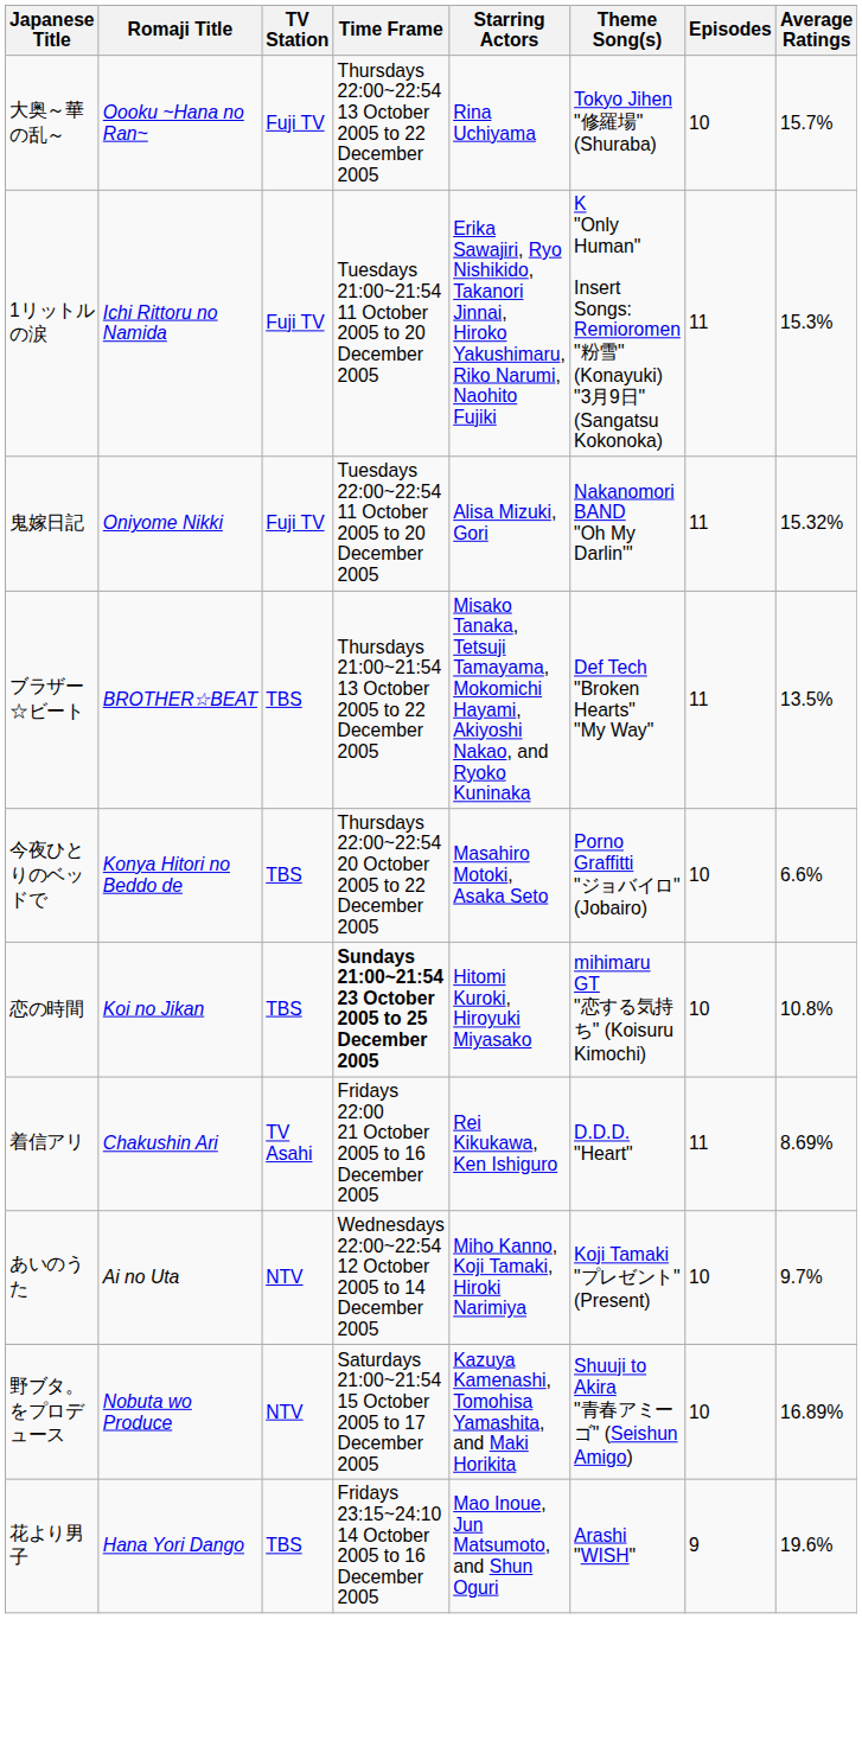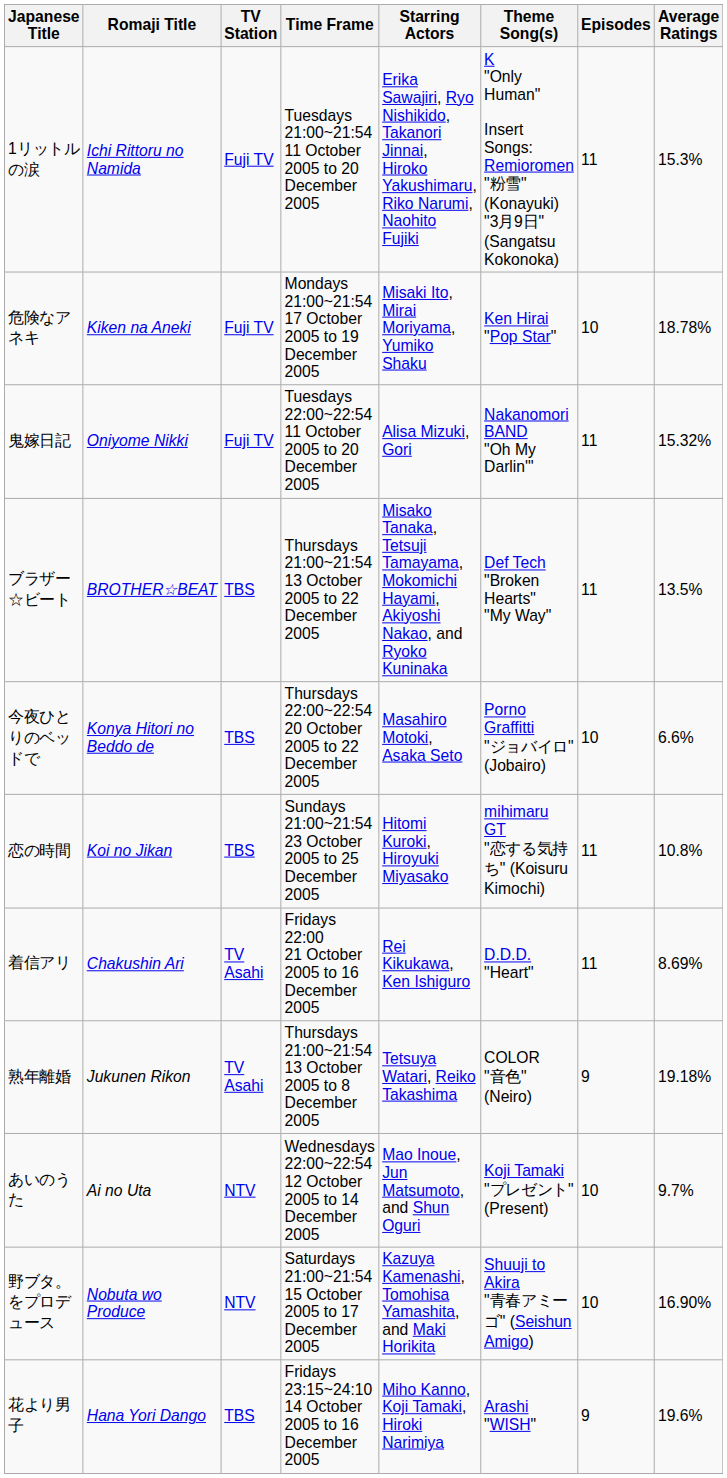- row: 大奥～華の乱～ | Oooku ~Hana no Ran~ | Fuji TV | Thursdays 22:00~22:54 13 October 2005 to 22 December 2005 | Rina Uchiyama | Tokyo Jihen "修羅場" (Shuraba) | 10 | 15.7%
+ row: 危険なアネキ | Kiken na Aneki | Fuji TV | Mondays 21:00~21:54 17 October 2005 to 19 December 2005 | Misaki Ito, Mirai Moriyama, Yumiko Shaku | Ken Hirai "Pop Star" | 10 | 18.78%
恋の時間 | Time Frame: bold -> normal
恋の時間 | Episodes: 10 -> 11
+ row: 熟年離婚 | Jukunen Rikon | TV Asahi | Thursdays 21:00~21:54 13 October 2005 to 8 December 2005 | Tetsuya Watari, Reiko Takashima | COLOR "音色" (Neiro) | 9 | 19.18%
あいのうた | Starring Actors: Miho Kanno, Koji Tamaki, Hiroki Narimiya -> Mao Inoue, Jun Matsumoto, and Shun Oguri
野ブタ。をプロデュース | Average Ratings: 16.89% -> 16.90%
花より男子 | Starring Actors: Mao Inoue, Jun Matsumoto, and Shun Oguri -> Miho Kanno, Koji Tamaki, Hiroki Narimiya
